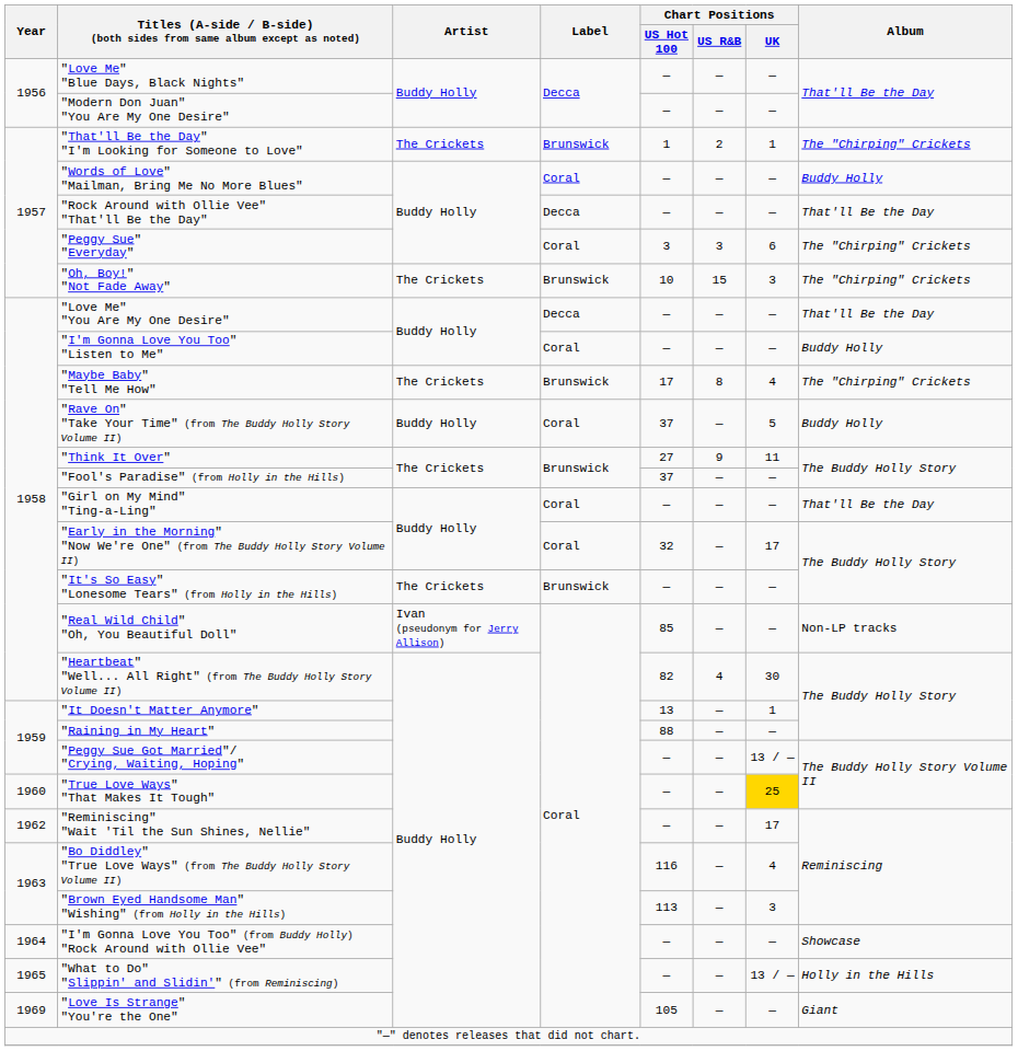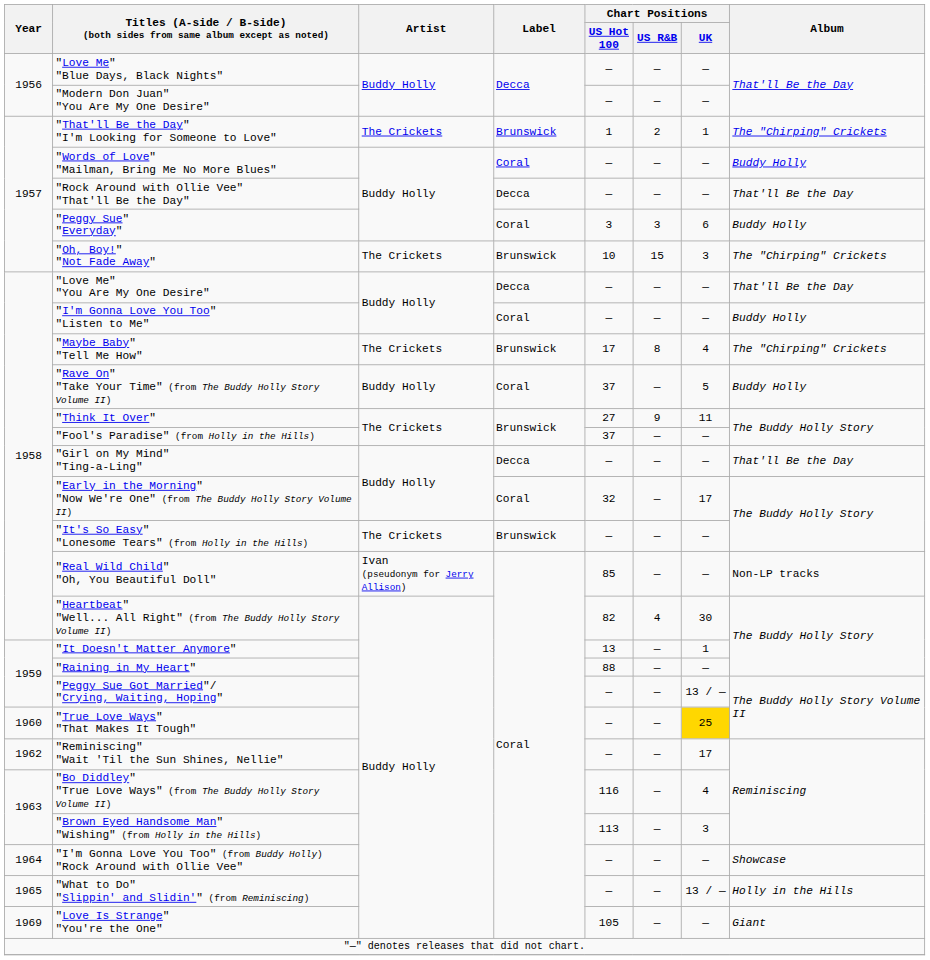"Peggy Sue" "Everyday" | Album: The "Chirping" Crickets -> Buddy Holly
"Girl on My Mind" "Ting-a-Ling" | Label: Coral -> Decca
